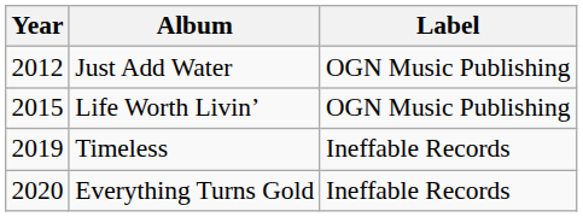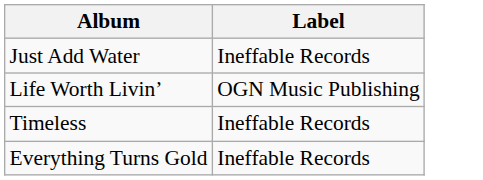- column: Year | 2012 | 2015 | 2019 | 2020
Just Add Water | Label: OGN Music Publishing -> Ineffable Records
